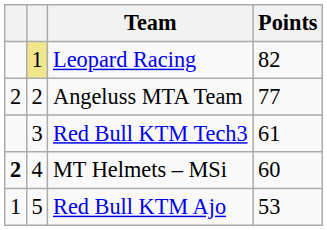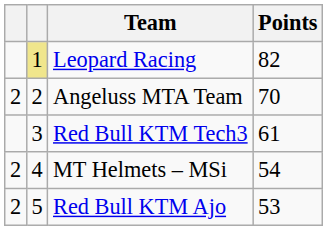Angeluss MTA Team | Points: 77 -> 70
MT Helmets – MSi | column 1: bold -> normal
MT Helmets – MSi | Points: 60 -> 54
Red Bull KTM Ajo | column 1: 1 -> 2
